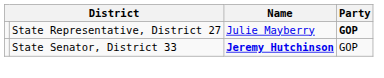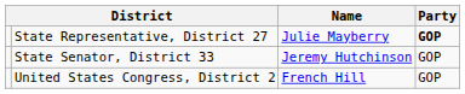State Senator, District 33 | Name: bold -> normal
+ row: United States Congress, District 2 | French Hill | GOP
